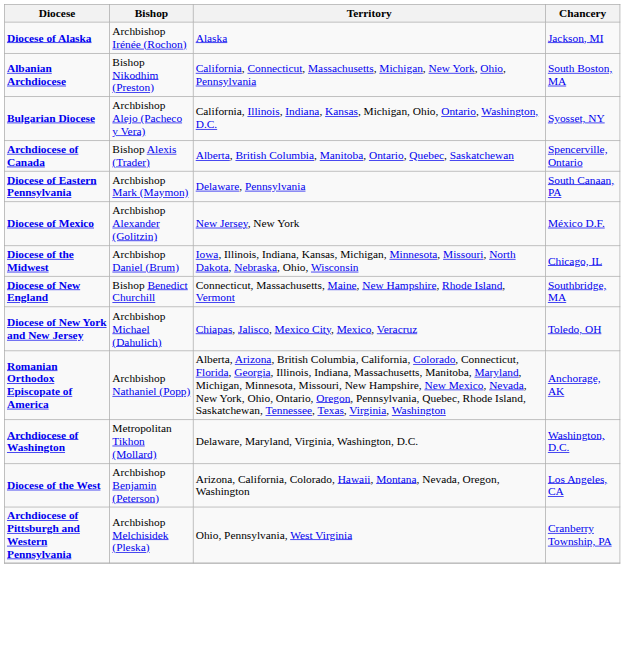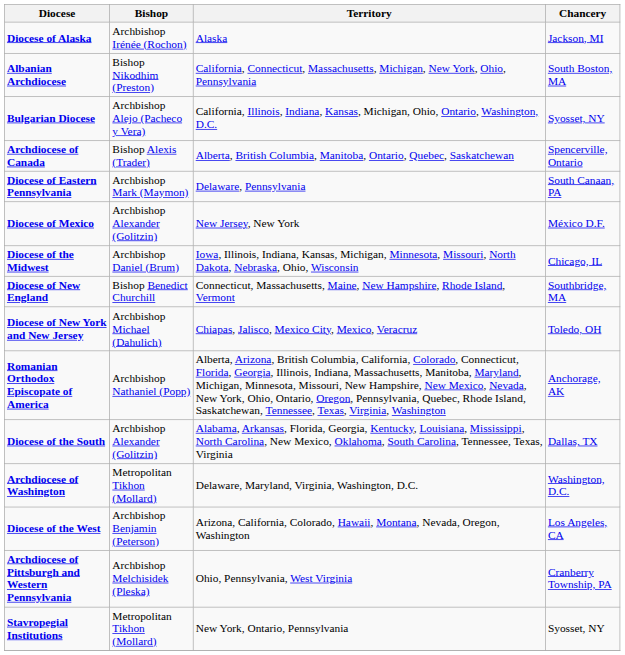+ row: Diocese of the South | Archbishop Alexander (Golitzin) | Alabama, Arkansas, Florida, Georgia, Kentucky, Louisiana, Mississippi, North Carolina, New Mexico, Oklahoma, South Carolina, Tennessee, Texas, Virginia | Dallas, TX
+ row: Stavropegial Institutions | Metropolitan Tikhon (Mollard) | New York, Ontario, Pennsylvania | Syosset, NY
